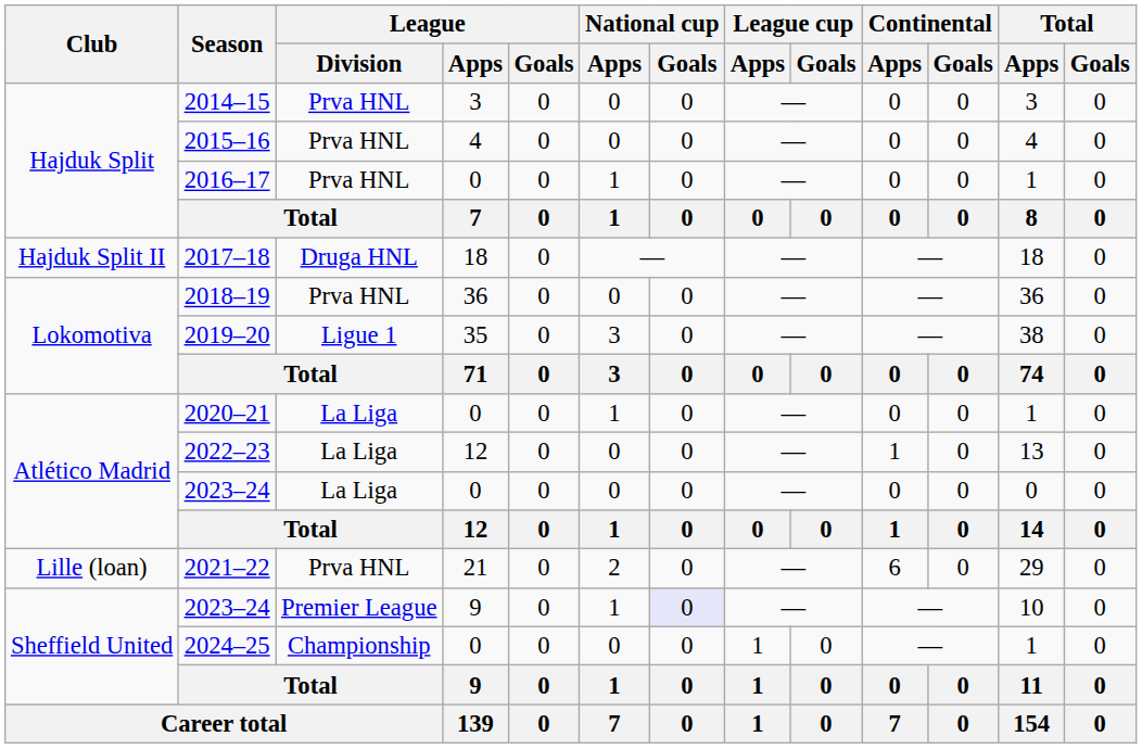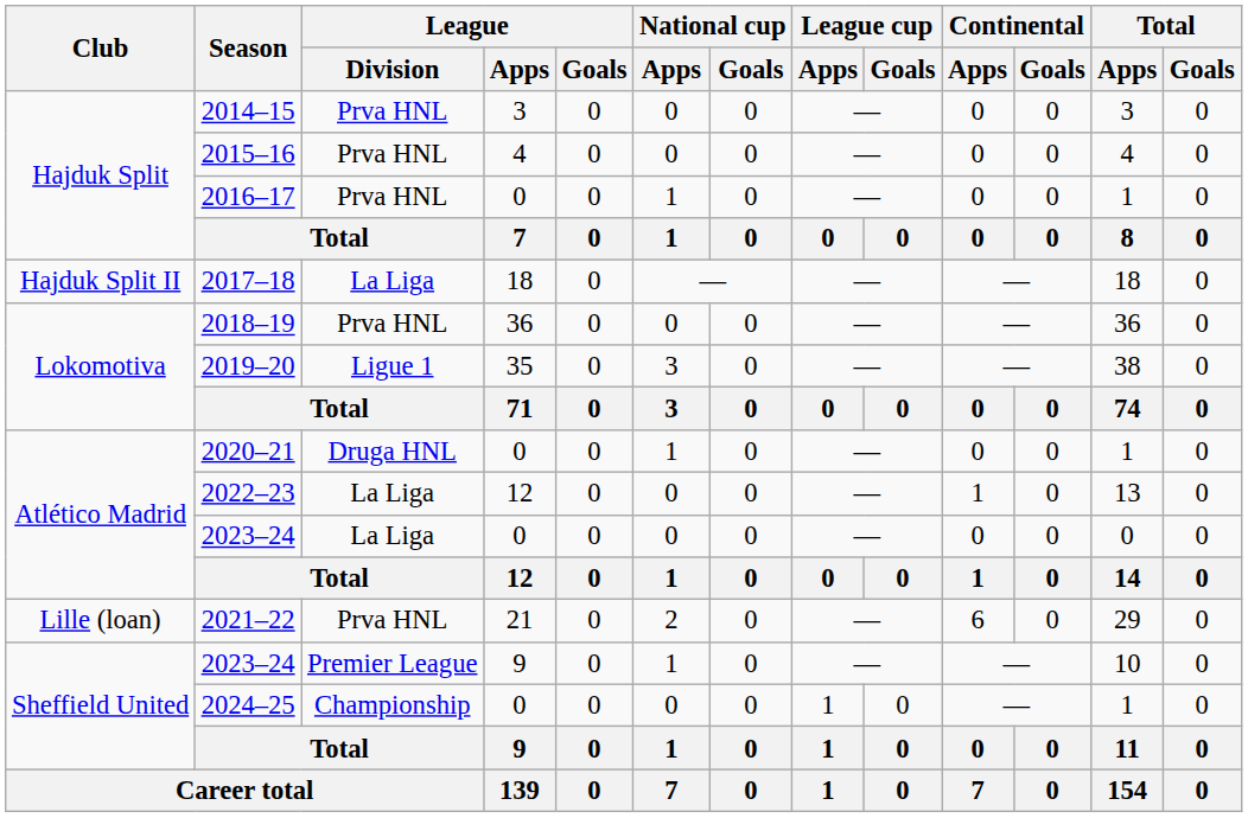2017–18 | League / Division: Druga HNL -> La Liga
2020–21 | League / Division: La Liga -> Druga HNL
2023–24 / 9 | National cup / Goals: lavender background -> no background
